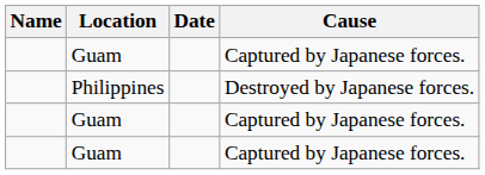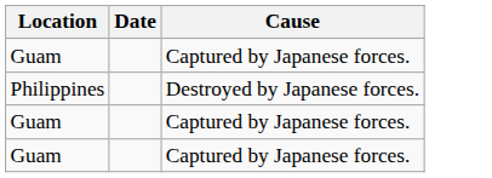- column: Name
